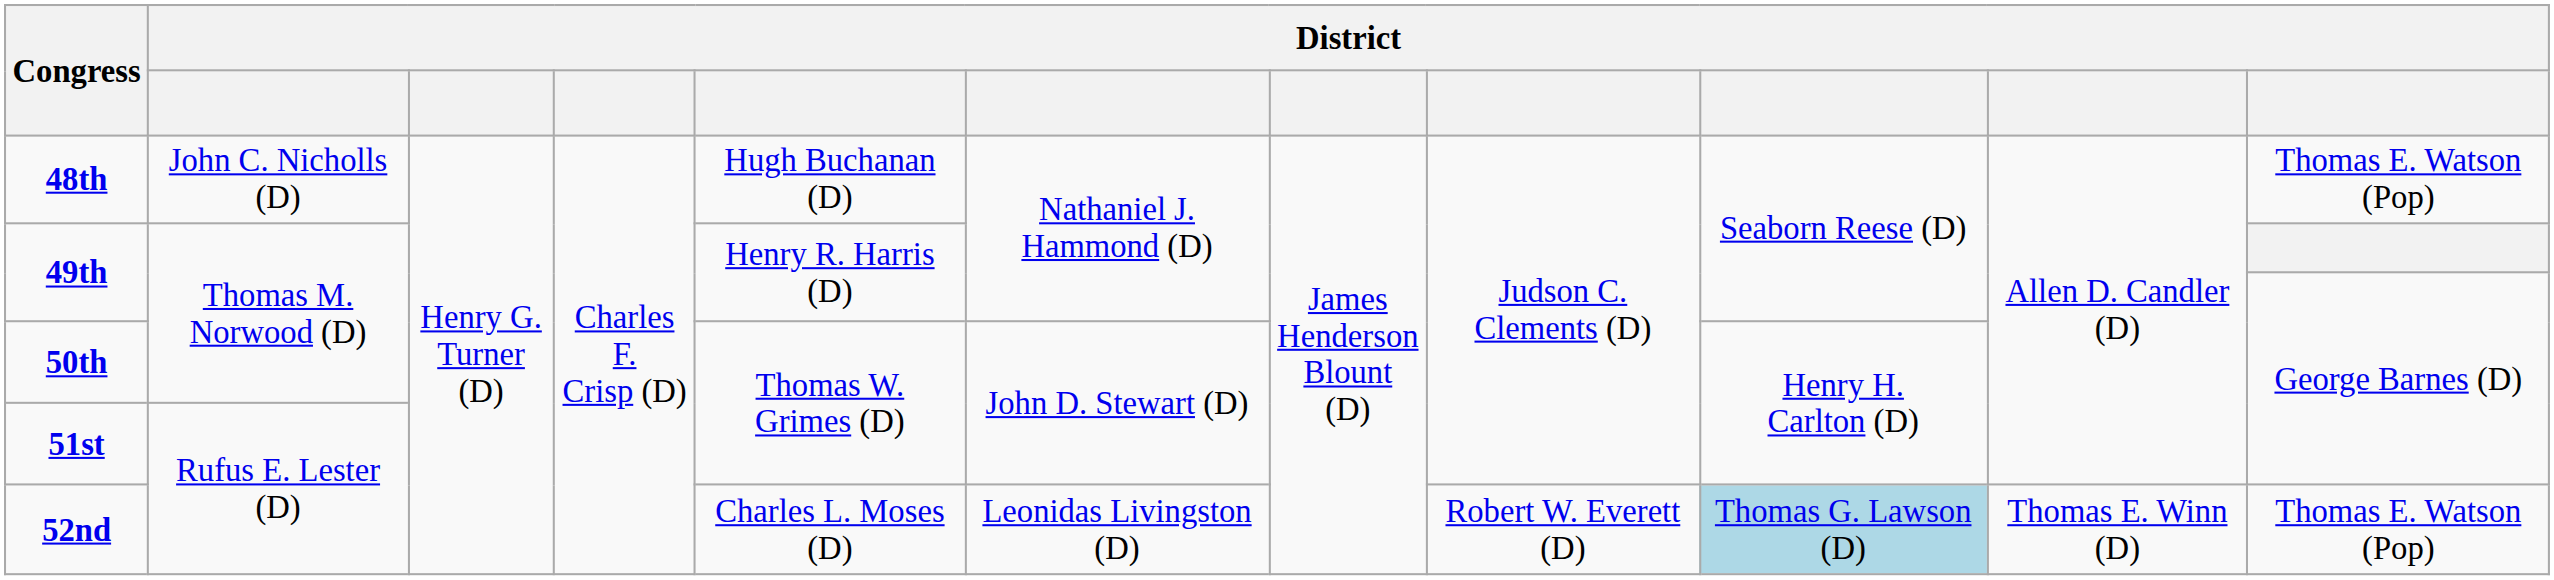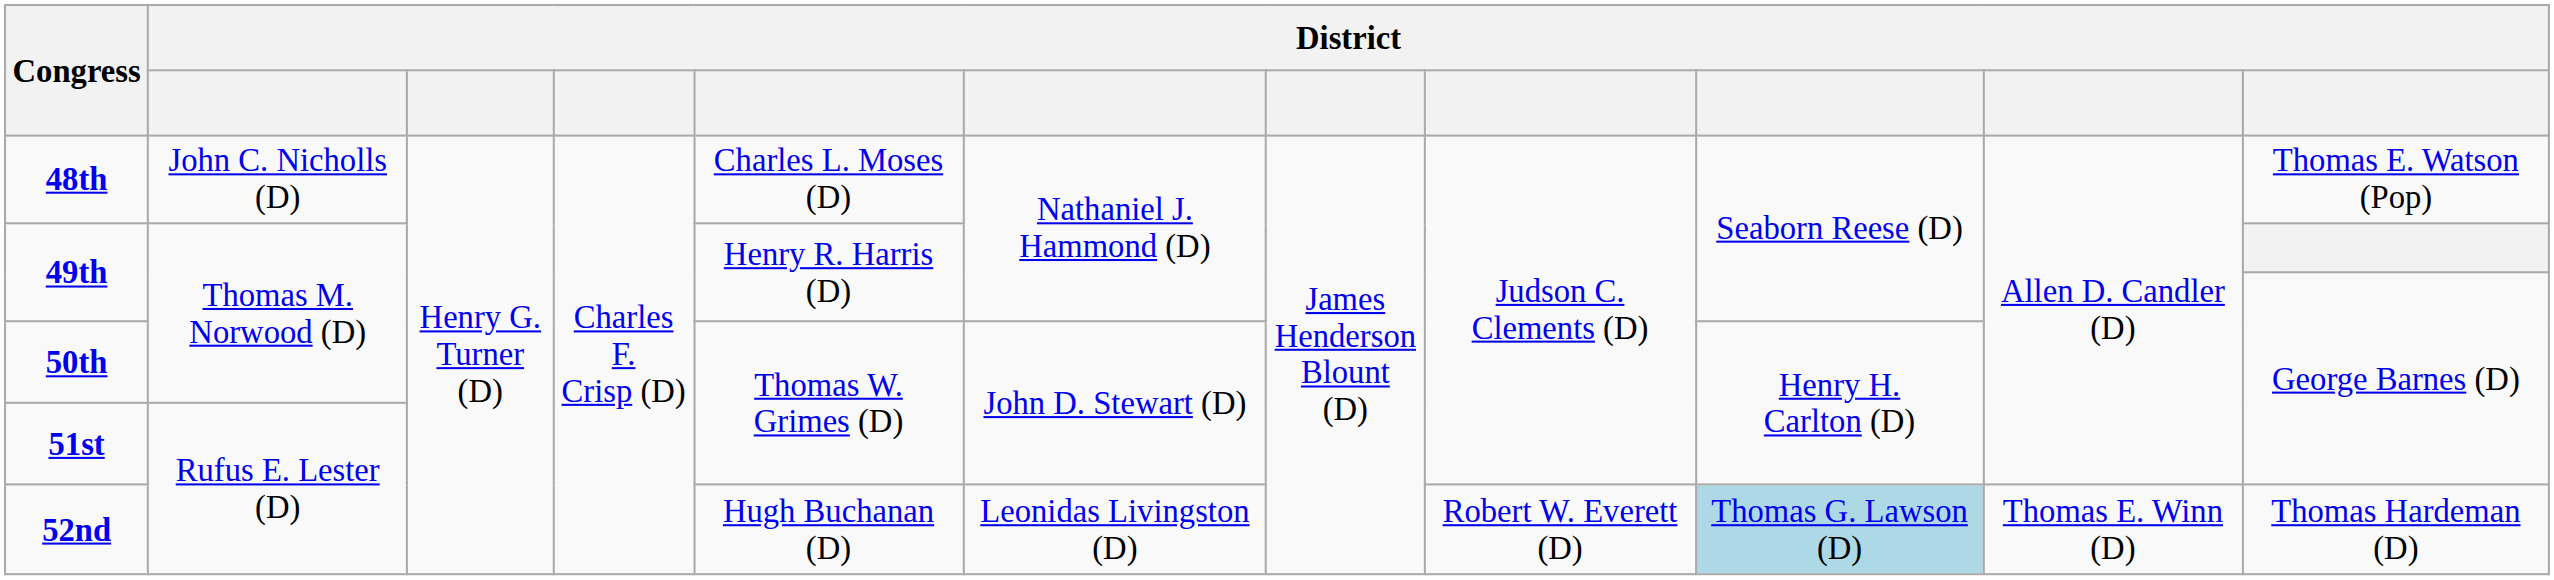48th | column 5: Hugh Buchanan (D) -> Charles L. Moses (D)
52nd | column 5: Charles L. Moses (D) -> Hugh Buchanan (D)
52nd | column 11: Thomas E. Watson (Pop) -> Thomas Hardeman (D)
